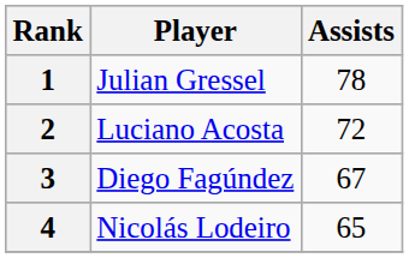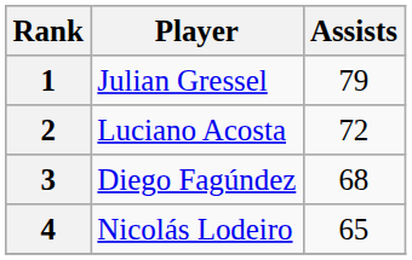1 | Assists: 78 -> 79
3 | Assists: 67 -> 68
